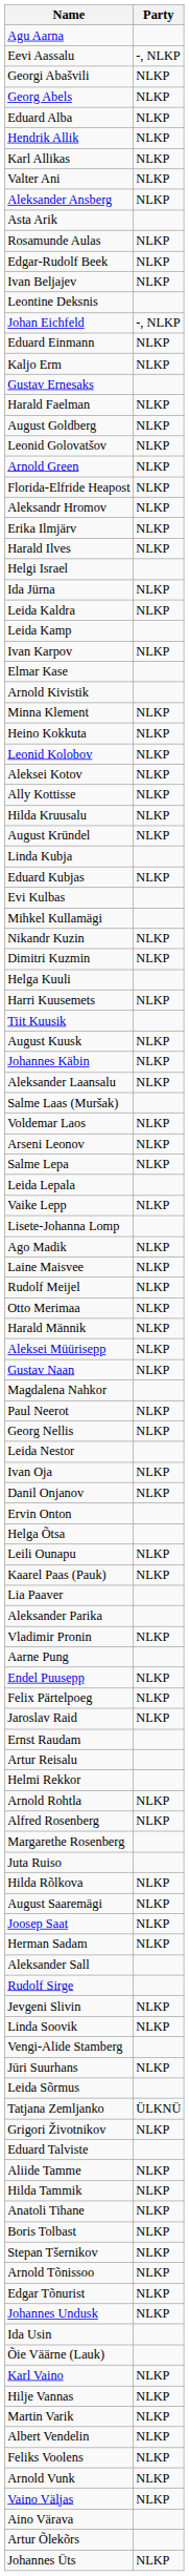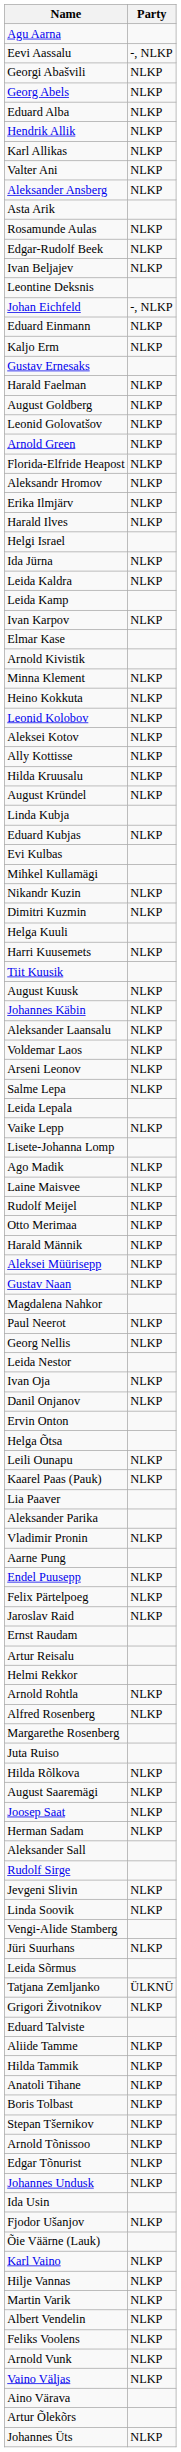- row: Salme Laas (Muršak)
+ row: Fjodor Ušanjov | NLKP
